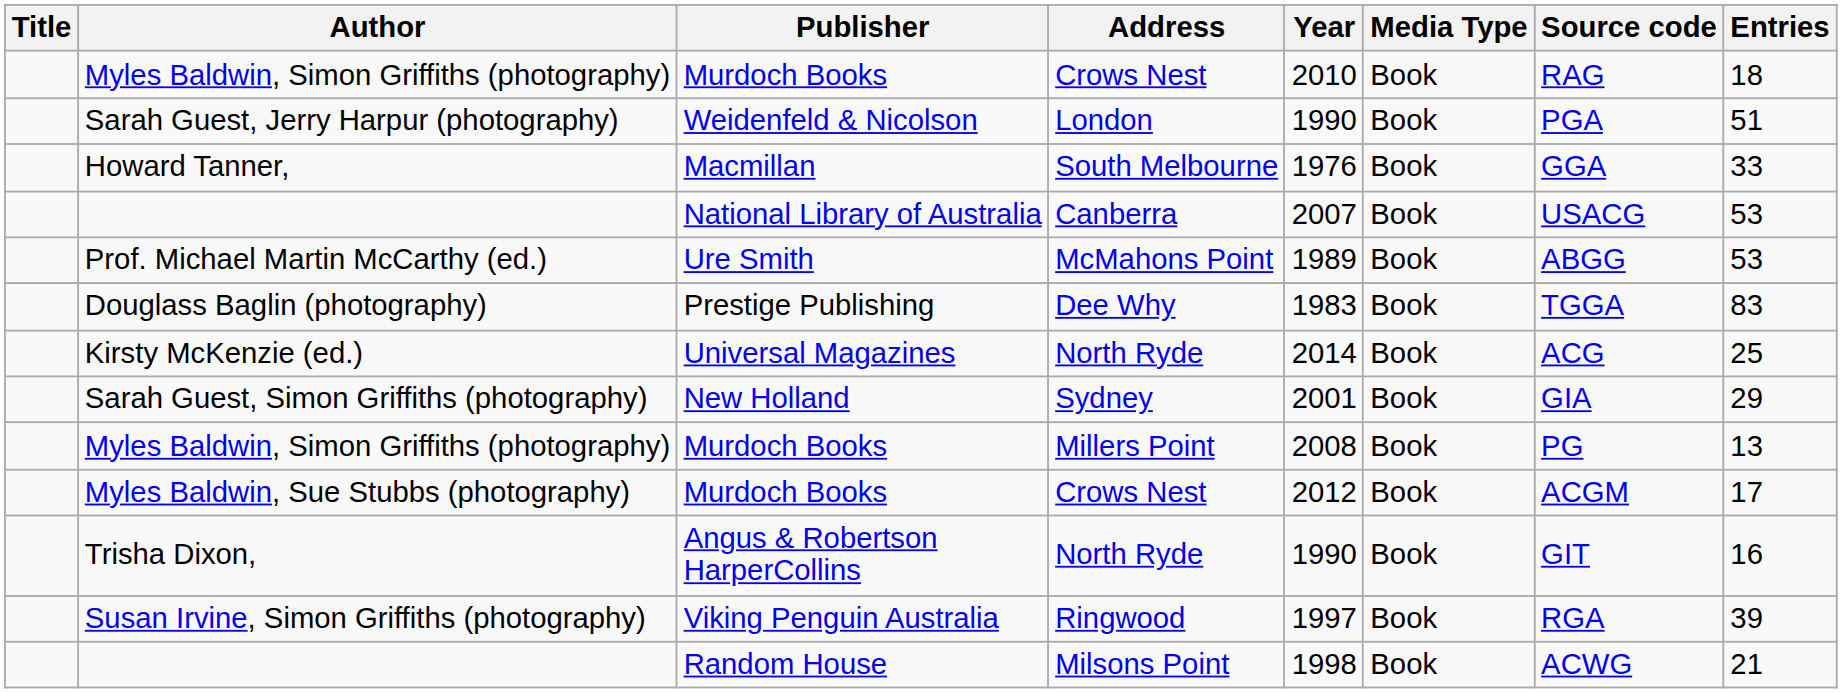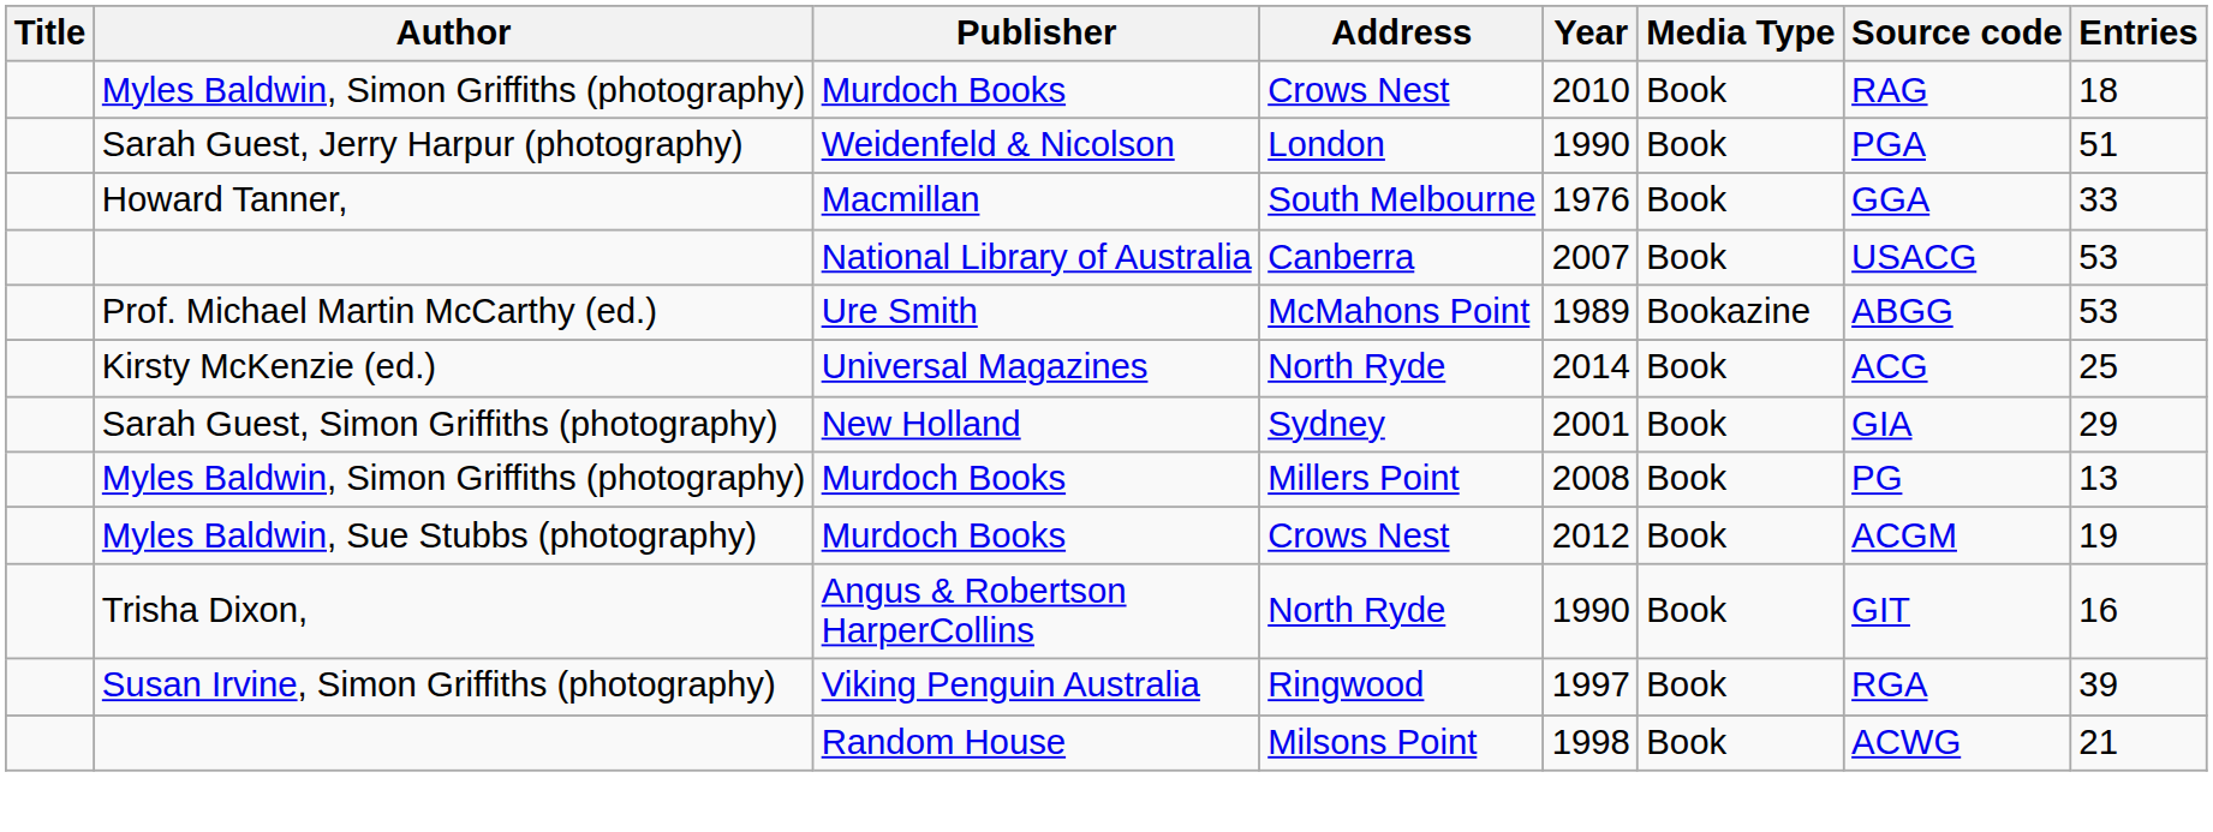Prof. Michael Martin McCarthy (ed.) | Media Type: Book -> Bookazine
- row: Douglass Baglin (photography) | Prestige Publishing | Dee Why | 1983 | Book | TGGA | 83
Myles Baldwin, Sue Stubbs (photography) | Entries: 17 -> 19
